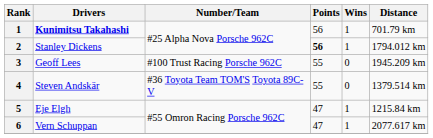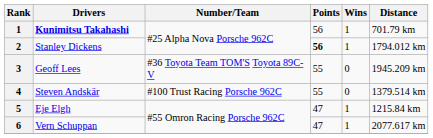Geoff Lees | Number/Team: #100 Trust Racing Porsche 962C -> #36 Toyota Team TOM'S Toyota 89C-V
Steven Andskär | Number/Team: #36 Toyota Team TOM'S Toyota 89C-V -> #100 Trust Racing Porsche 962C
